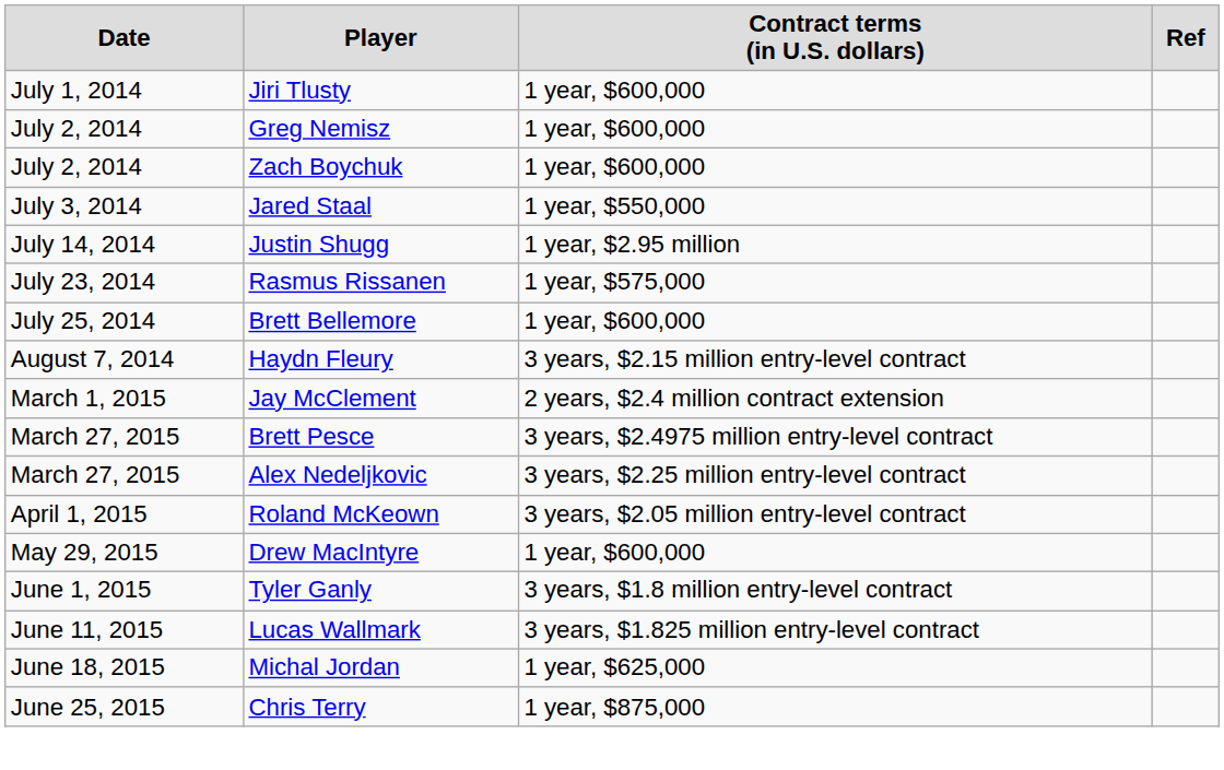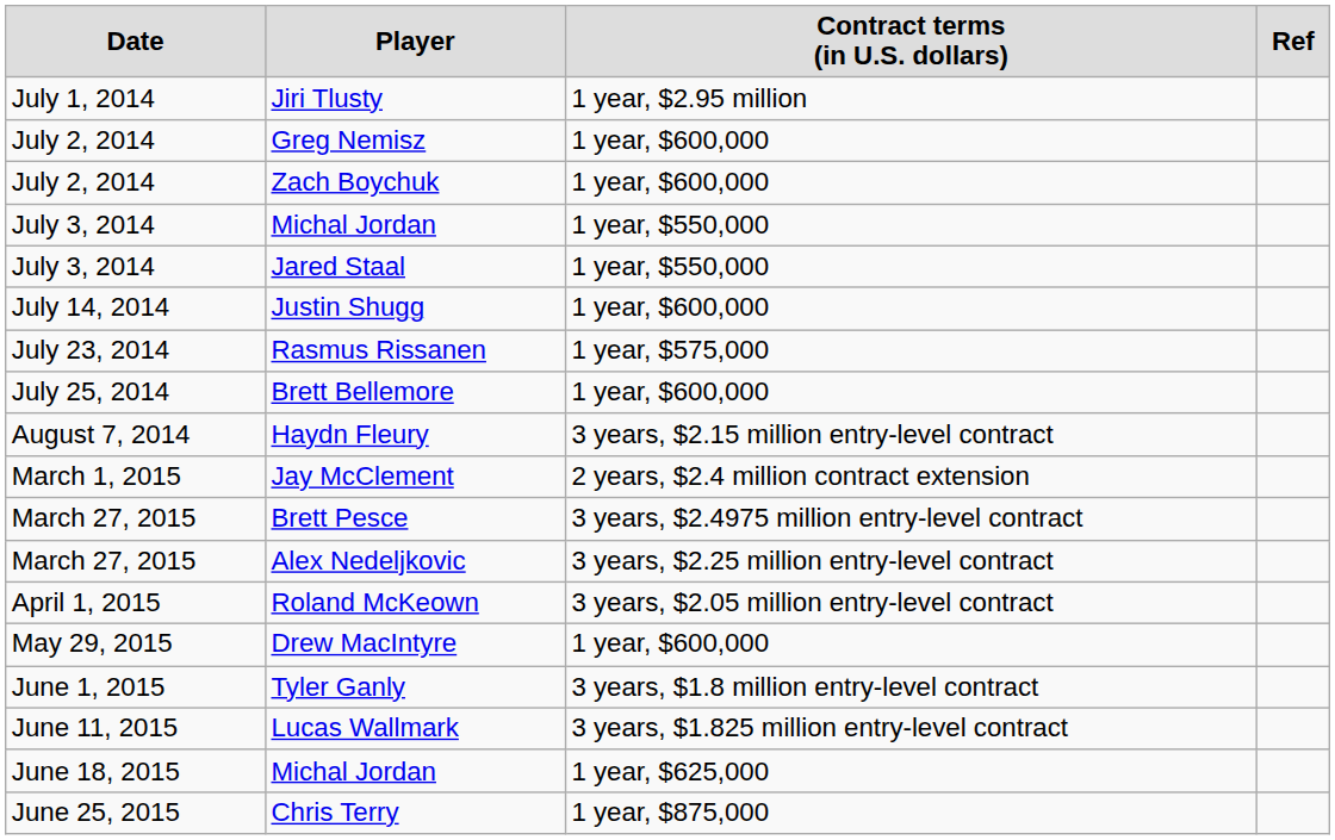Jiri Tlusty | column 3: 1 year, $600,000 -> 1 year, $2.95 million
+ row: July 3, 2014 | Michal Jordan | 1 year, $550,000
Justin Shugg | column 3: 1 year, $2.95 million -> 1 year, $600,000
